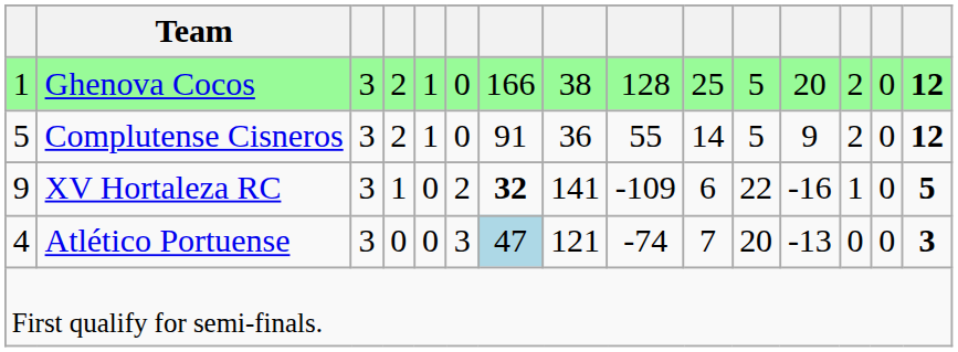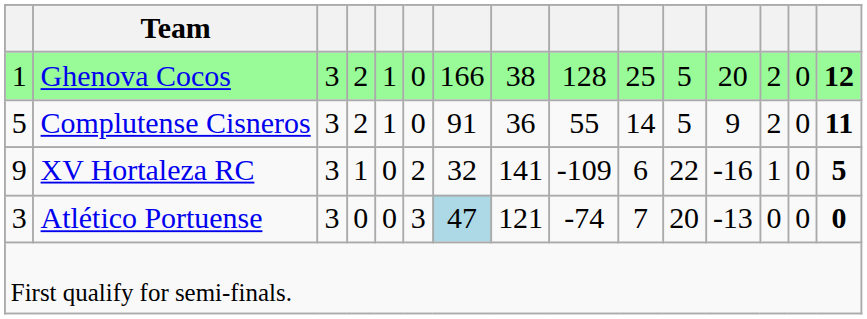Complutense Cisneros | column 15: 12 -> 11
XV Hortaleza RC | column 7: bold -> normal
Atlético Portuense | column 1: 4 -> 3
Atlético Portuense | column 15: 3 -> 0
